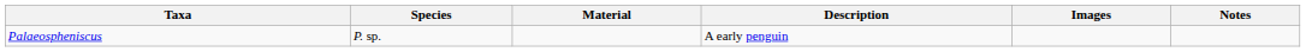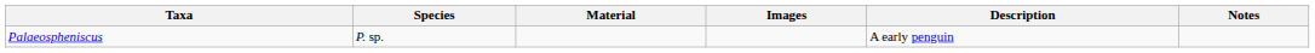columns swapped: Description <-> Images
